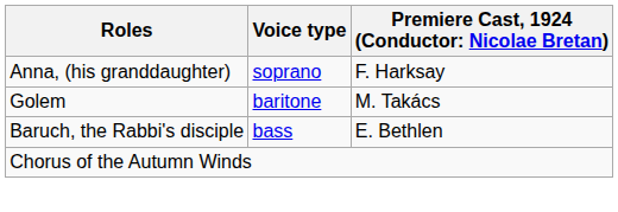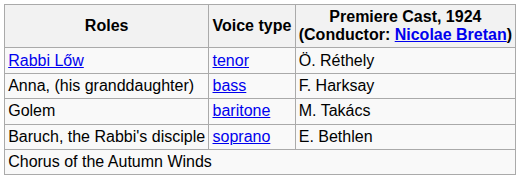+ row: Rabbi Lőw | tenor | Ö. Réthely
Anna, (his granddaughter) | Voice type: soprano -> bass
Baruch, the Rabbi's disciple | Voice type: bass -> soprano
